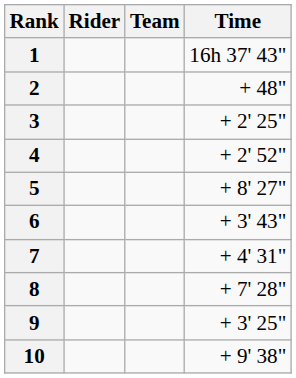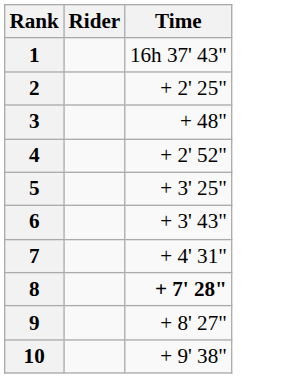- column: Team
2 | Time: + 48" -> + 2' 25"
3 | Time: + 2' 25" -> + 48"
5 | Time: + 8' 27" -> + 3' 25"
8 | Time: normal -> bold
9 | Time: + 3' 25" -> + 8' 27"
